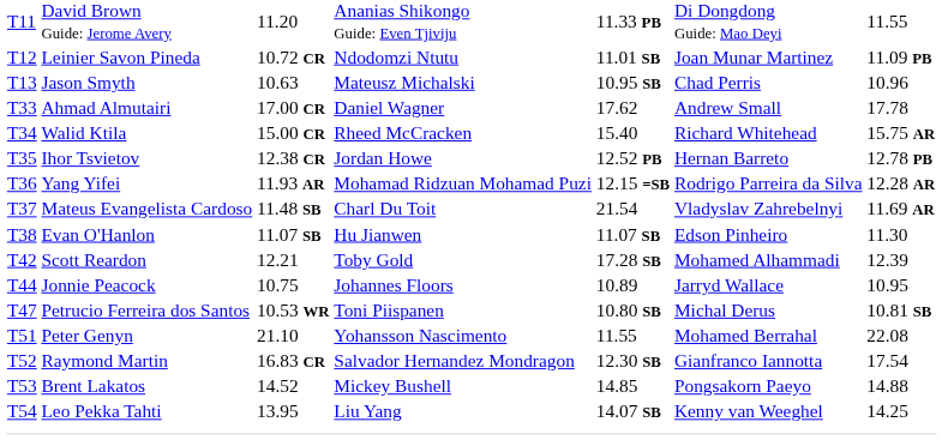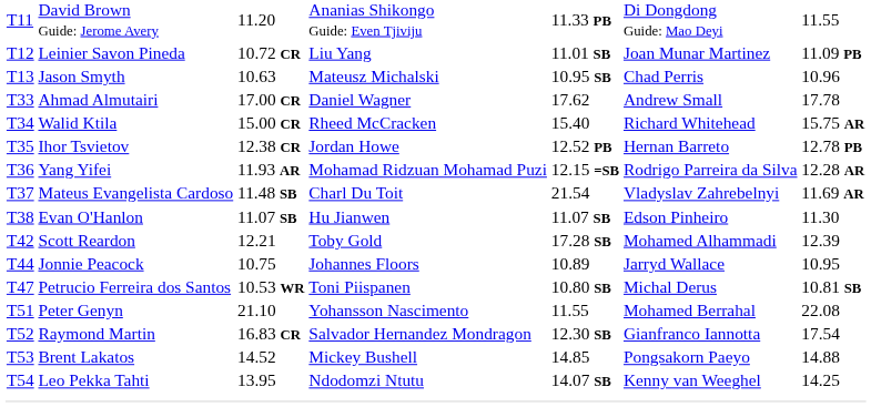Leinier Savon Pineda | column 4: Ndodomzi Ntutu -> Liu Yang
Leo Pekka Tahti | column 4: Liu Yang -> Ndodomzi Ntutu
